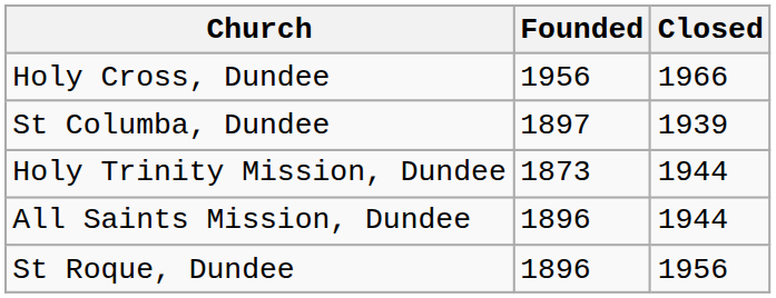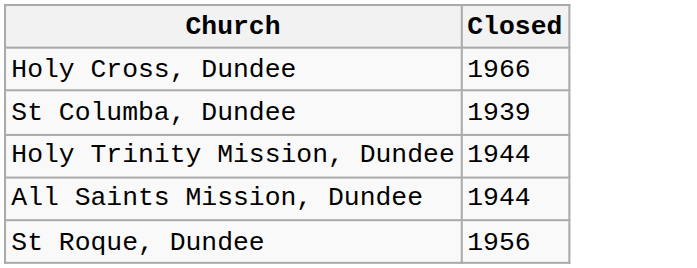- column: Founded | 1956 | 1897 | 1873 | 1896 | 1896
